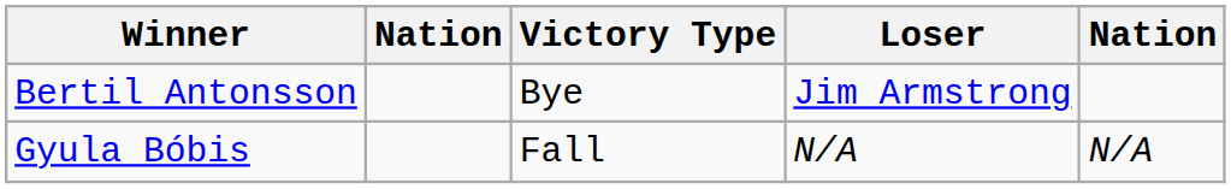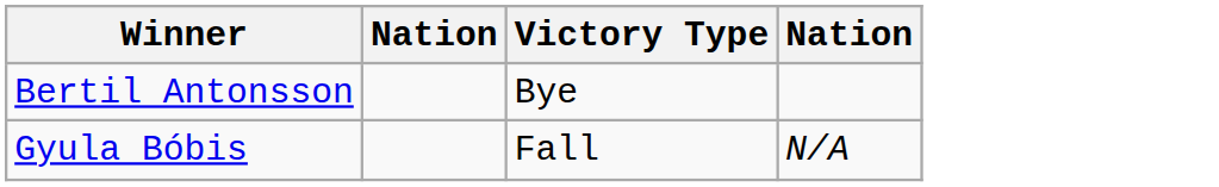- column: Loser | Jim Armstrong | N/A
